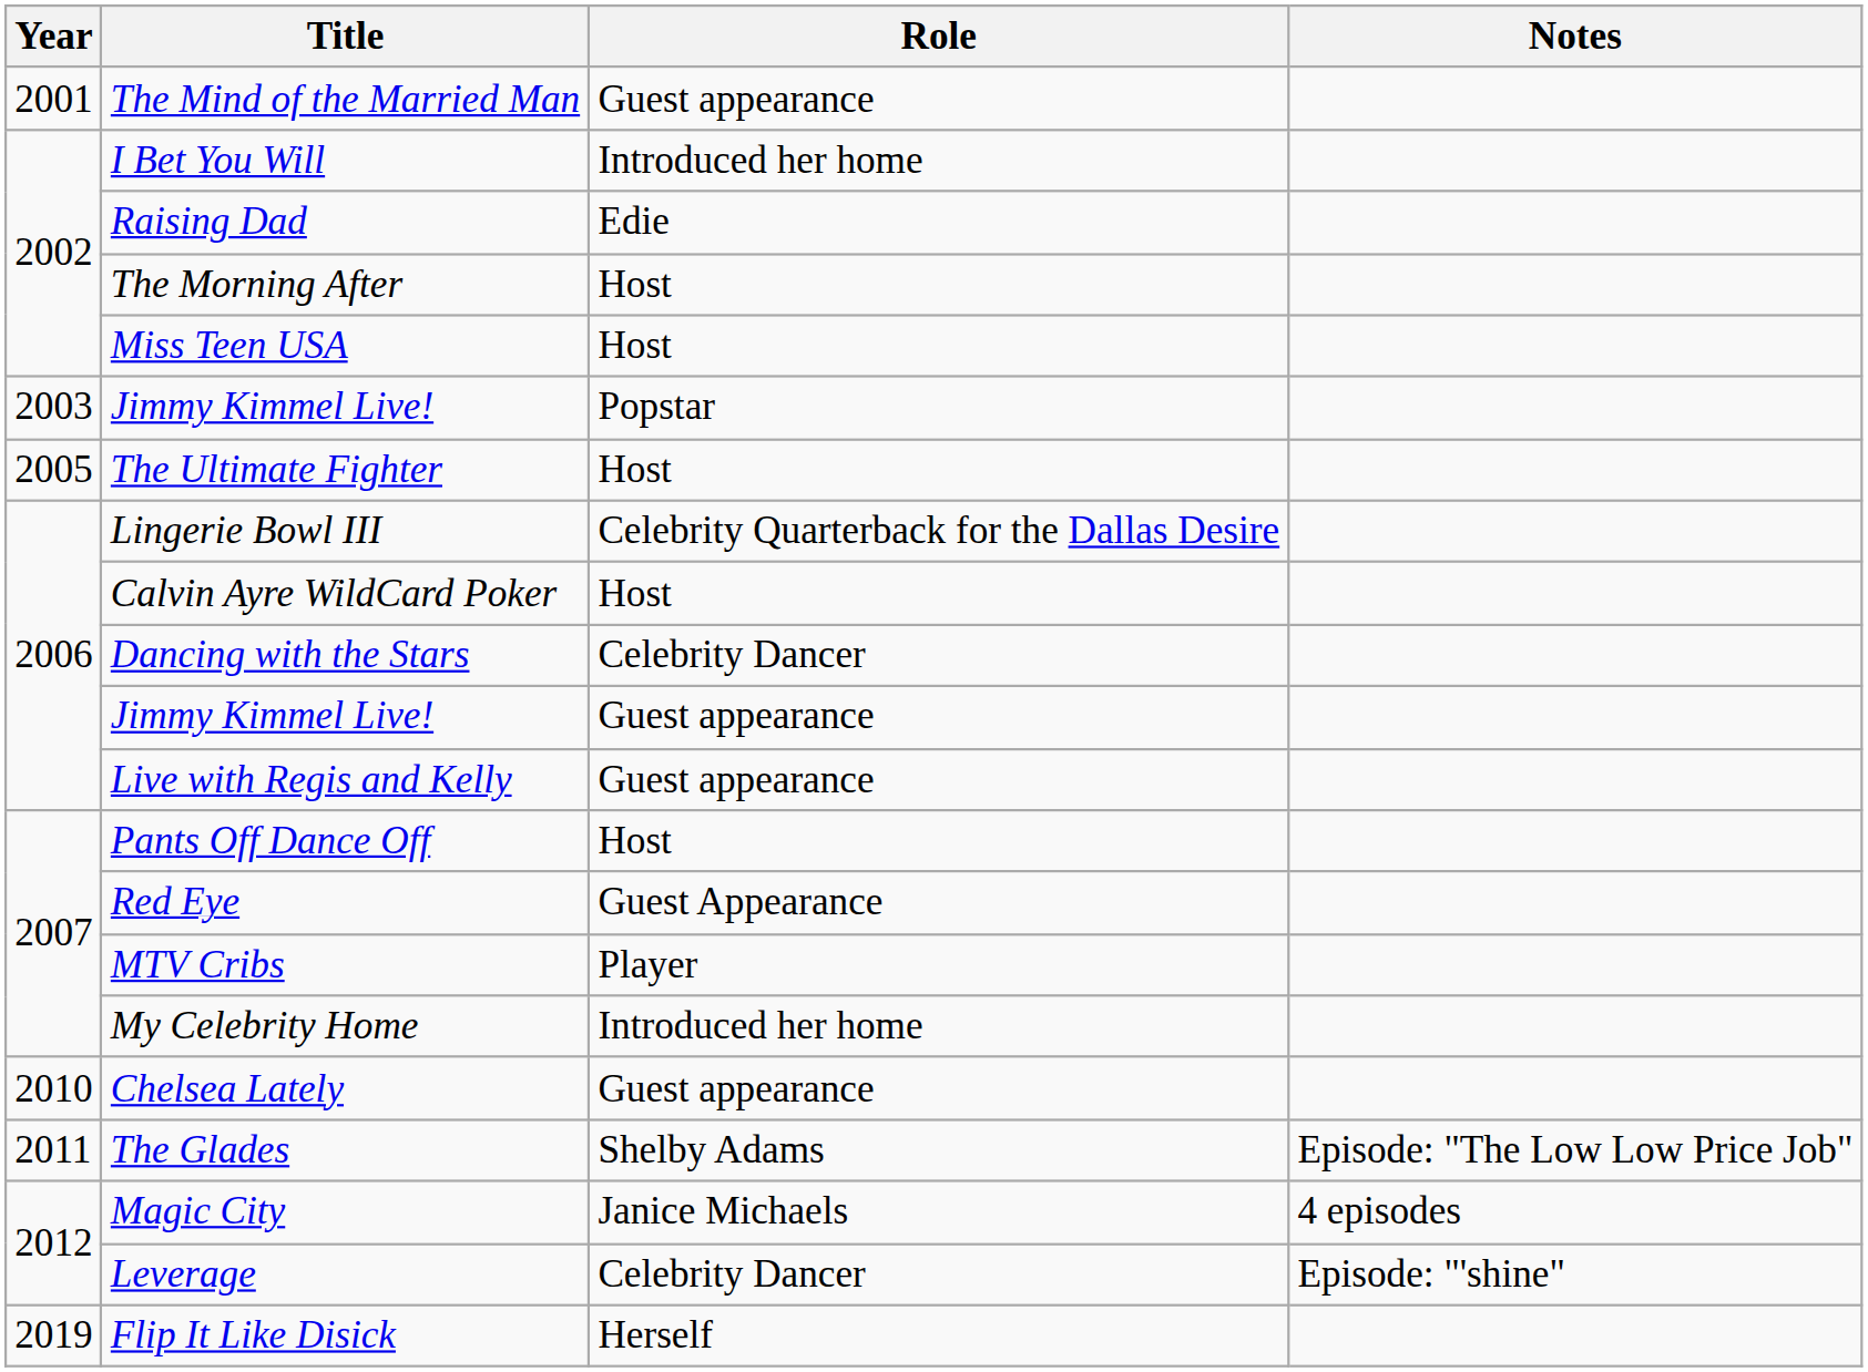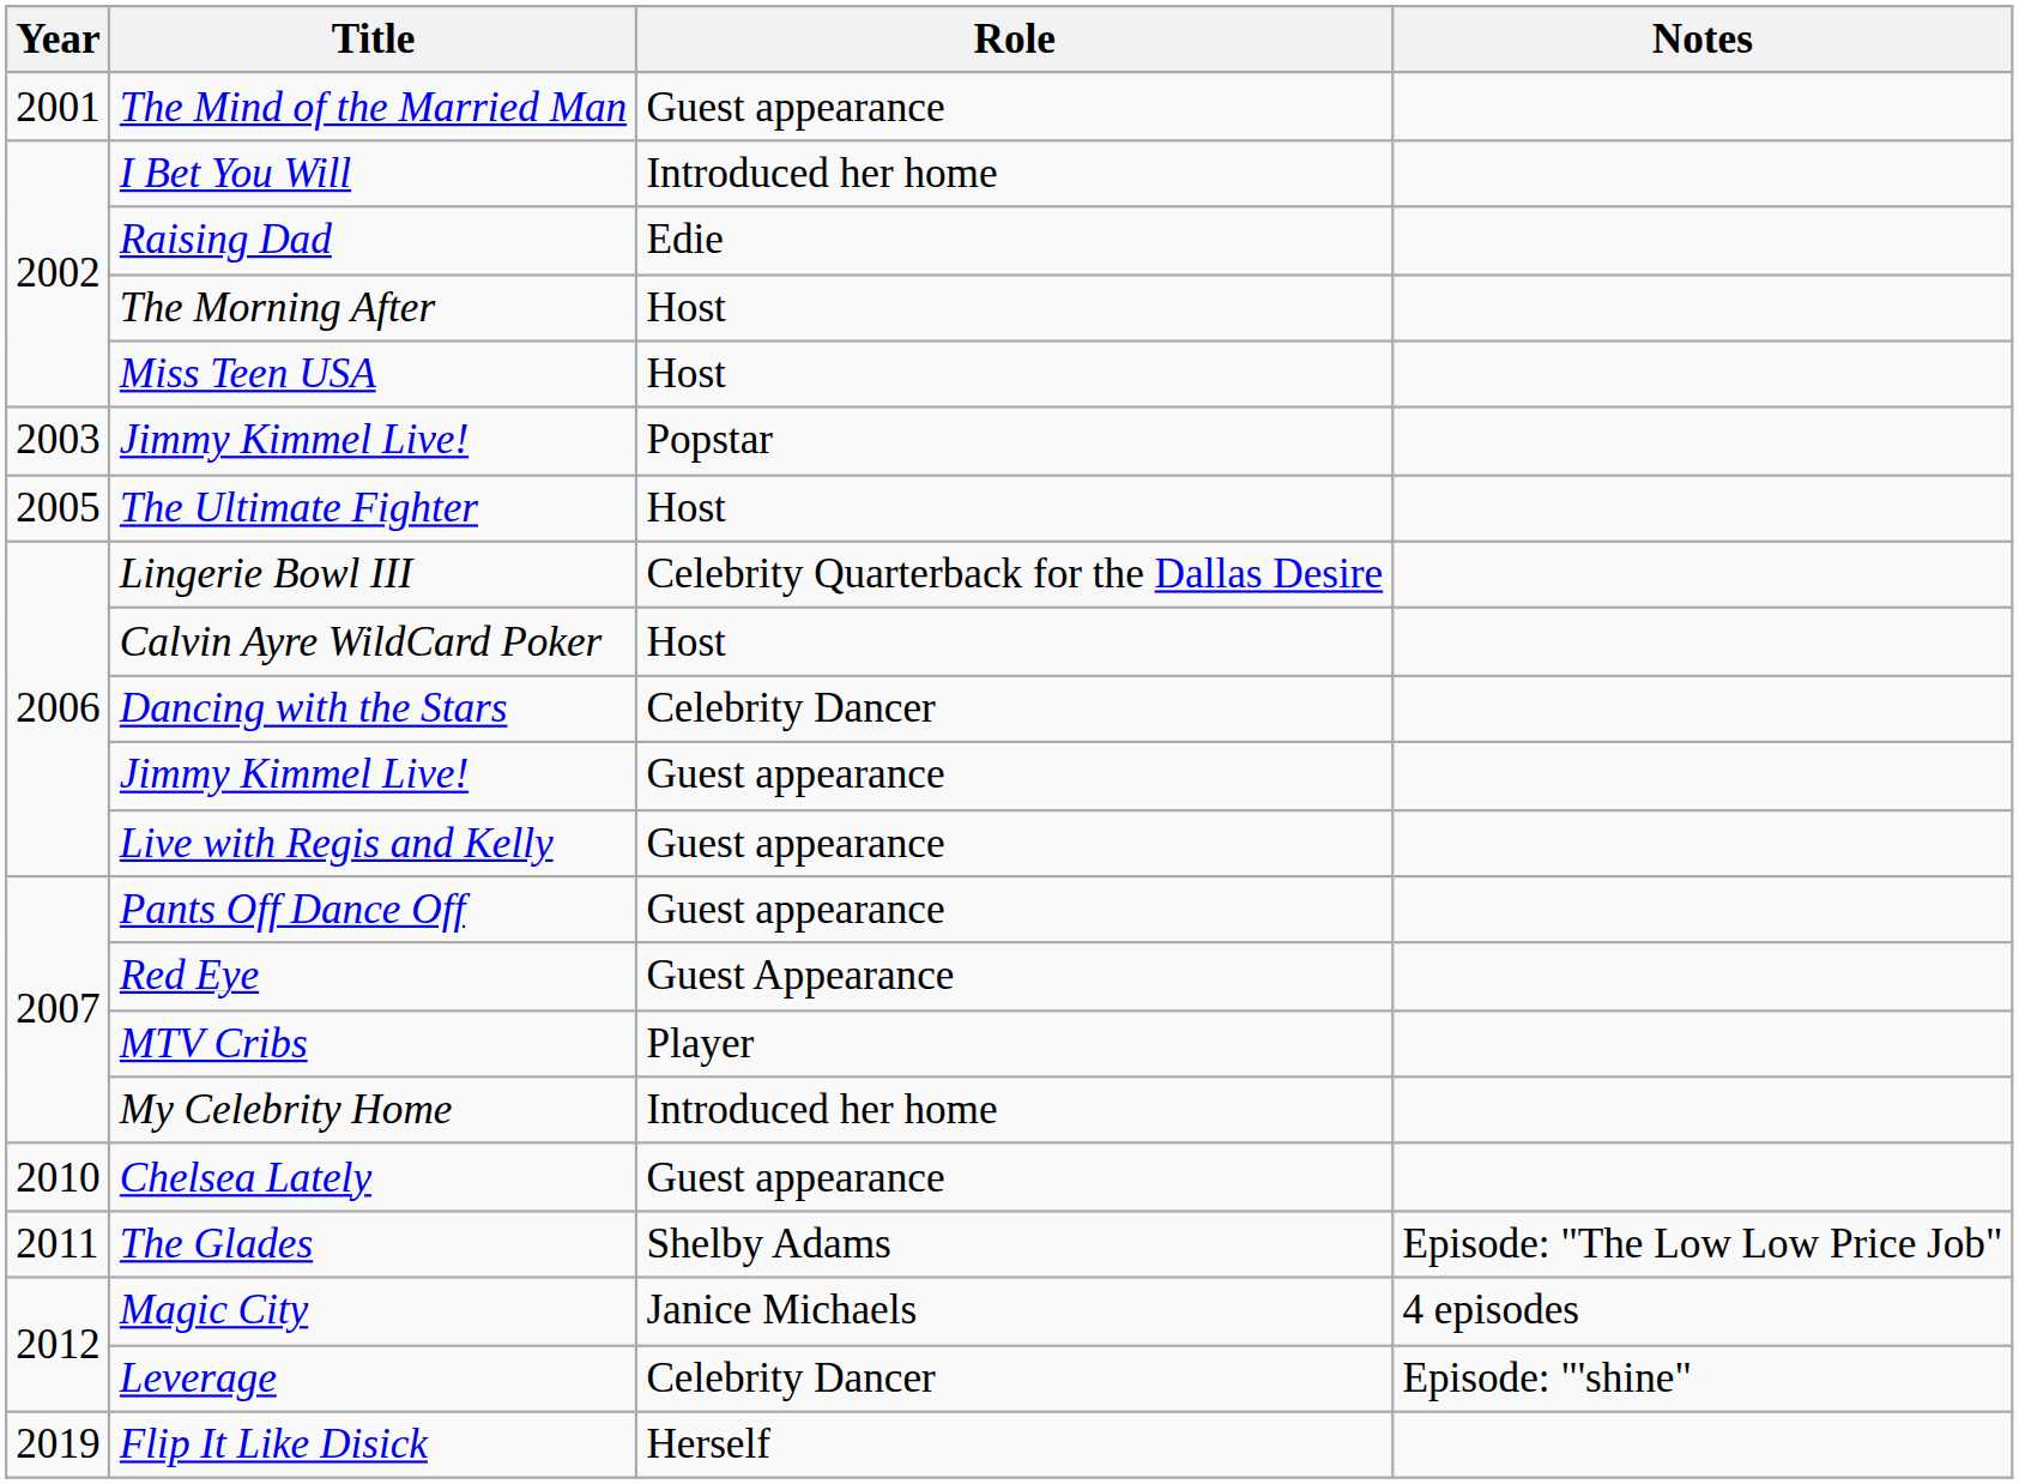Pants Off Dance Off | Role: Host -> Guest appearance
